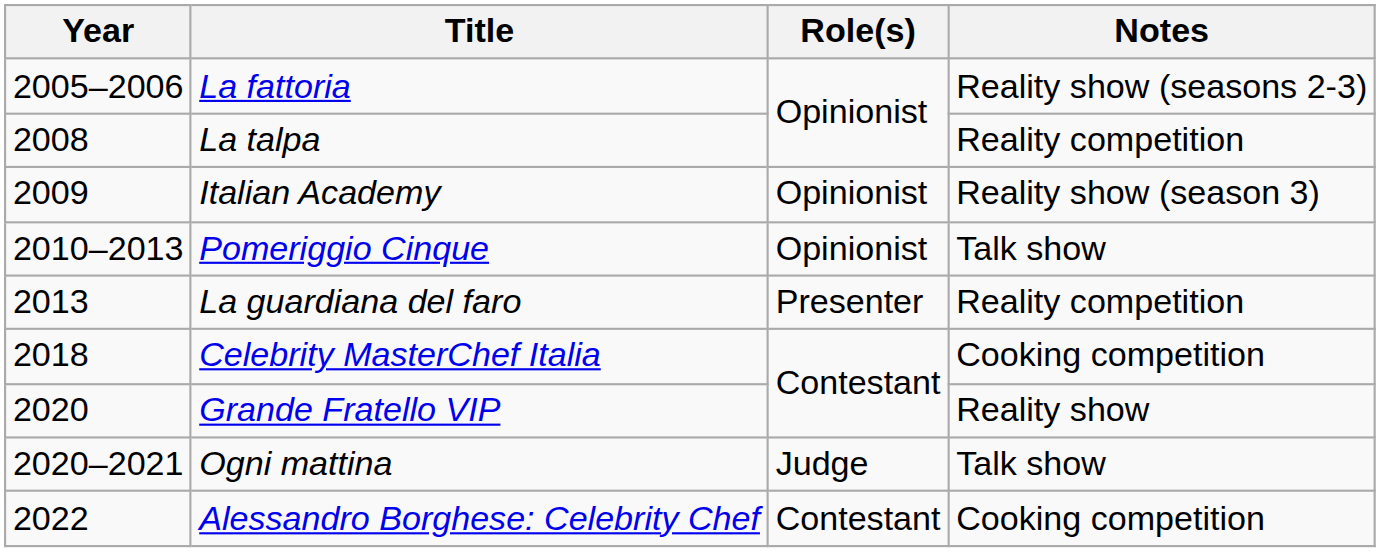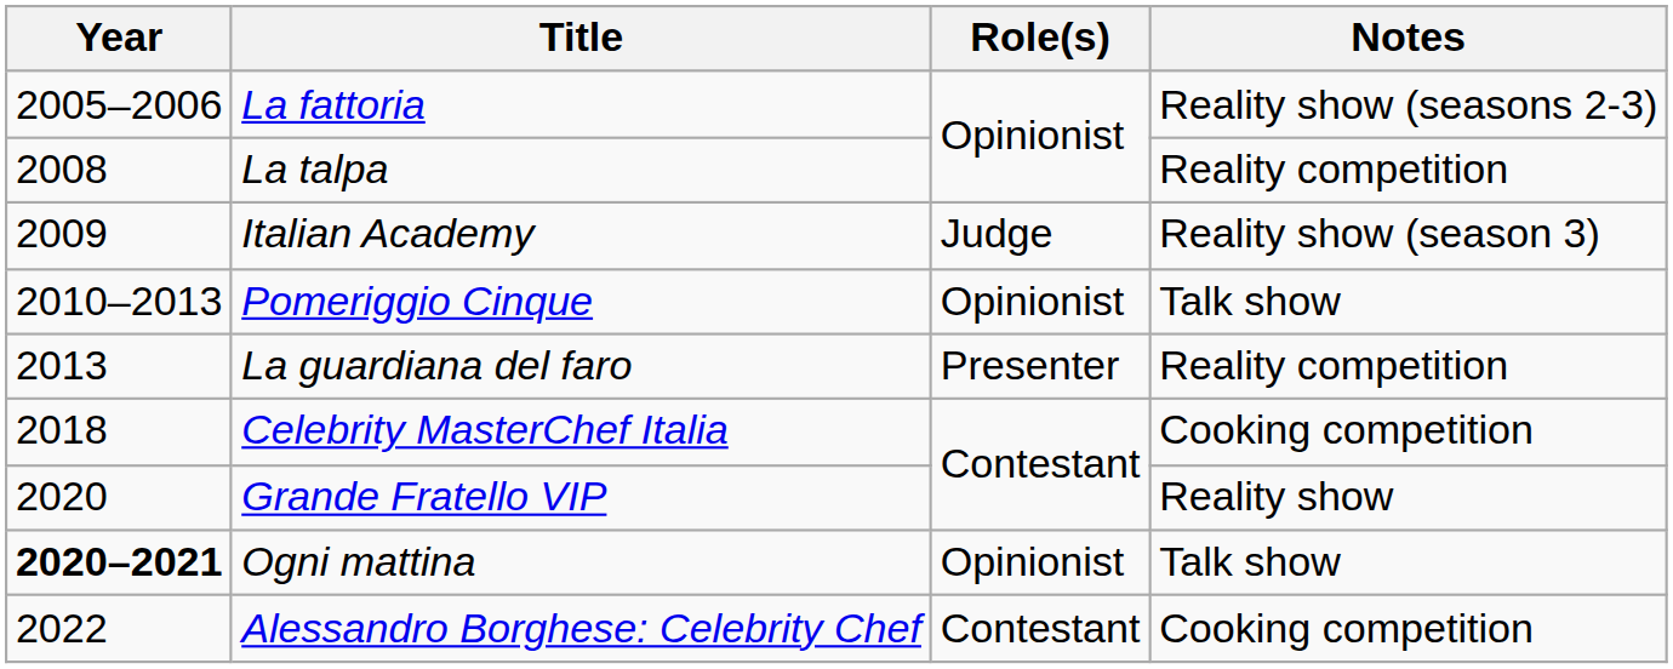Italian Academy | Role(s): Opinionist -> Judge
Ogni mattina | Year: normal -> bold
Ogni mattina | Role(s): Judge -> Opinionist
